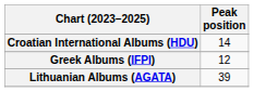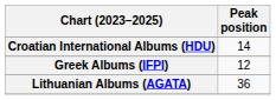Lithuanian Albums (AGATA) | Peak position: 39 -> 36
